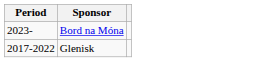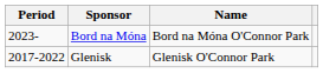+ column: Name | Bord na Móna O'Connor Park | Glenisk O'Connor Park
